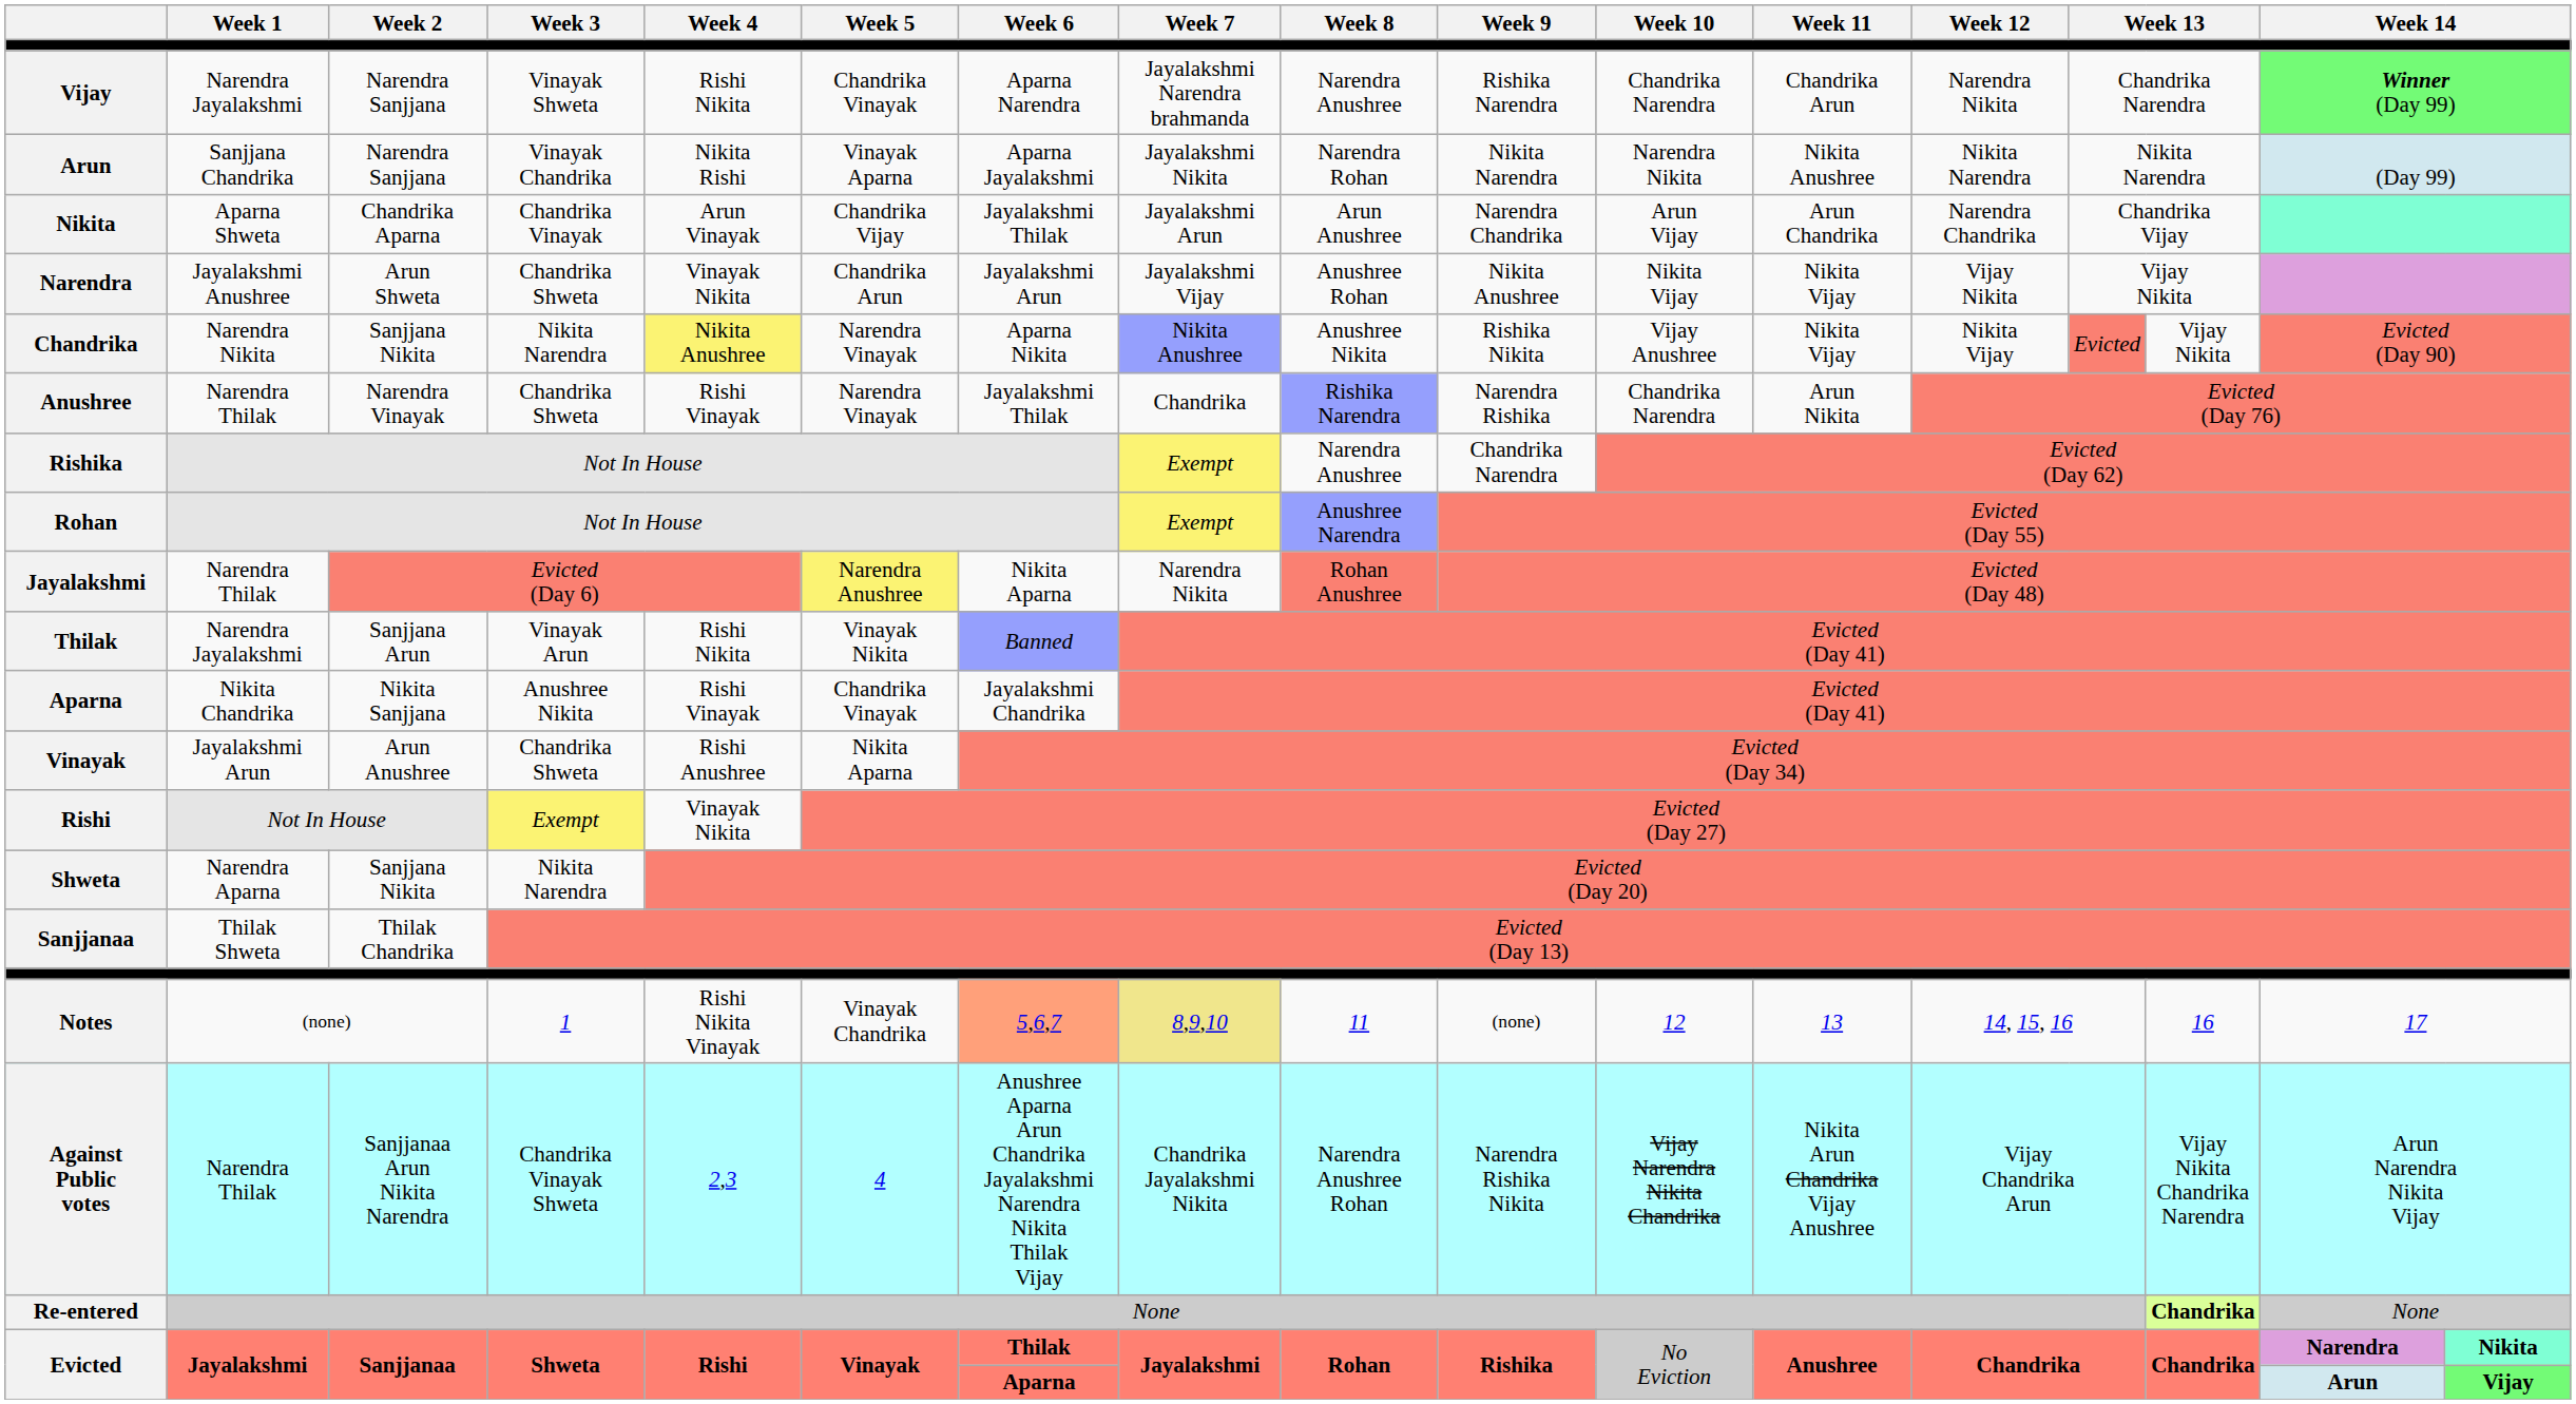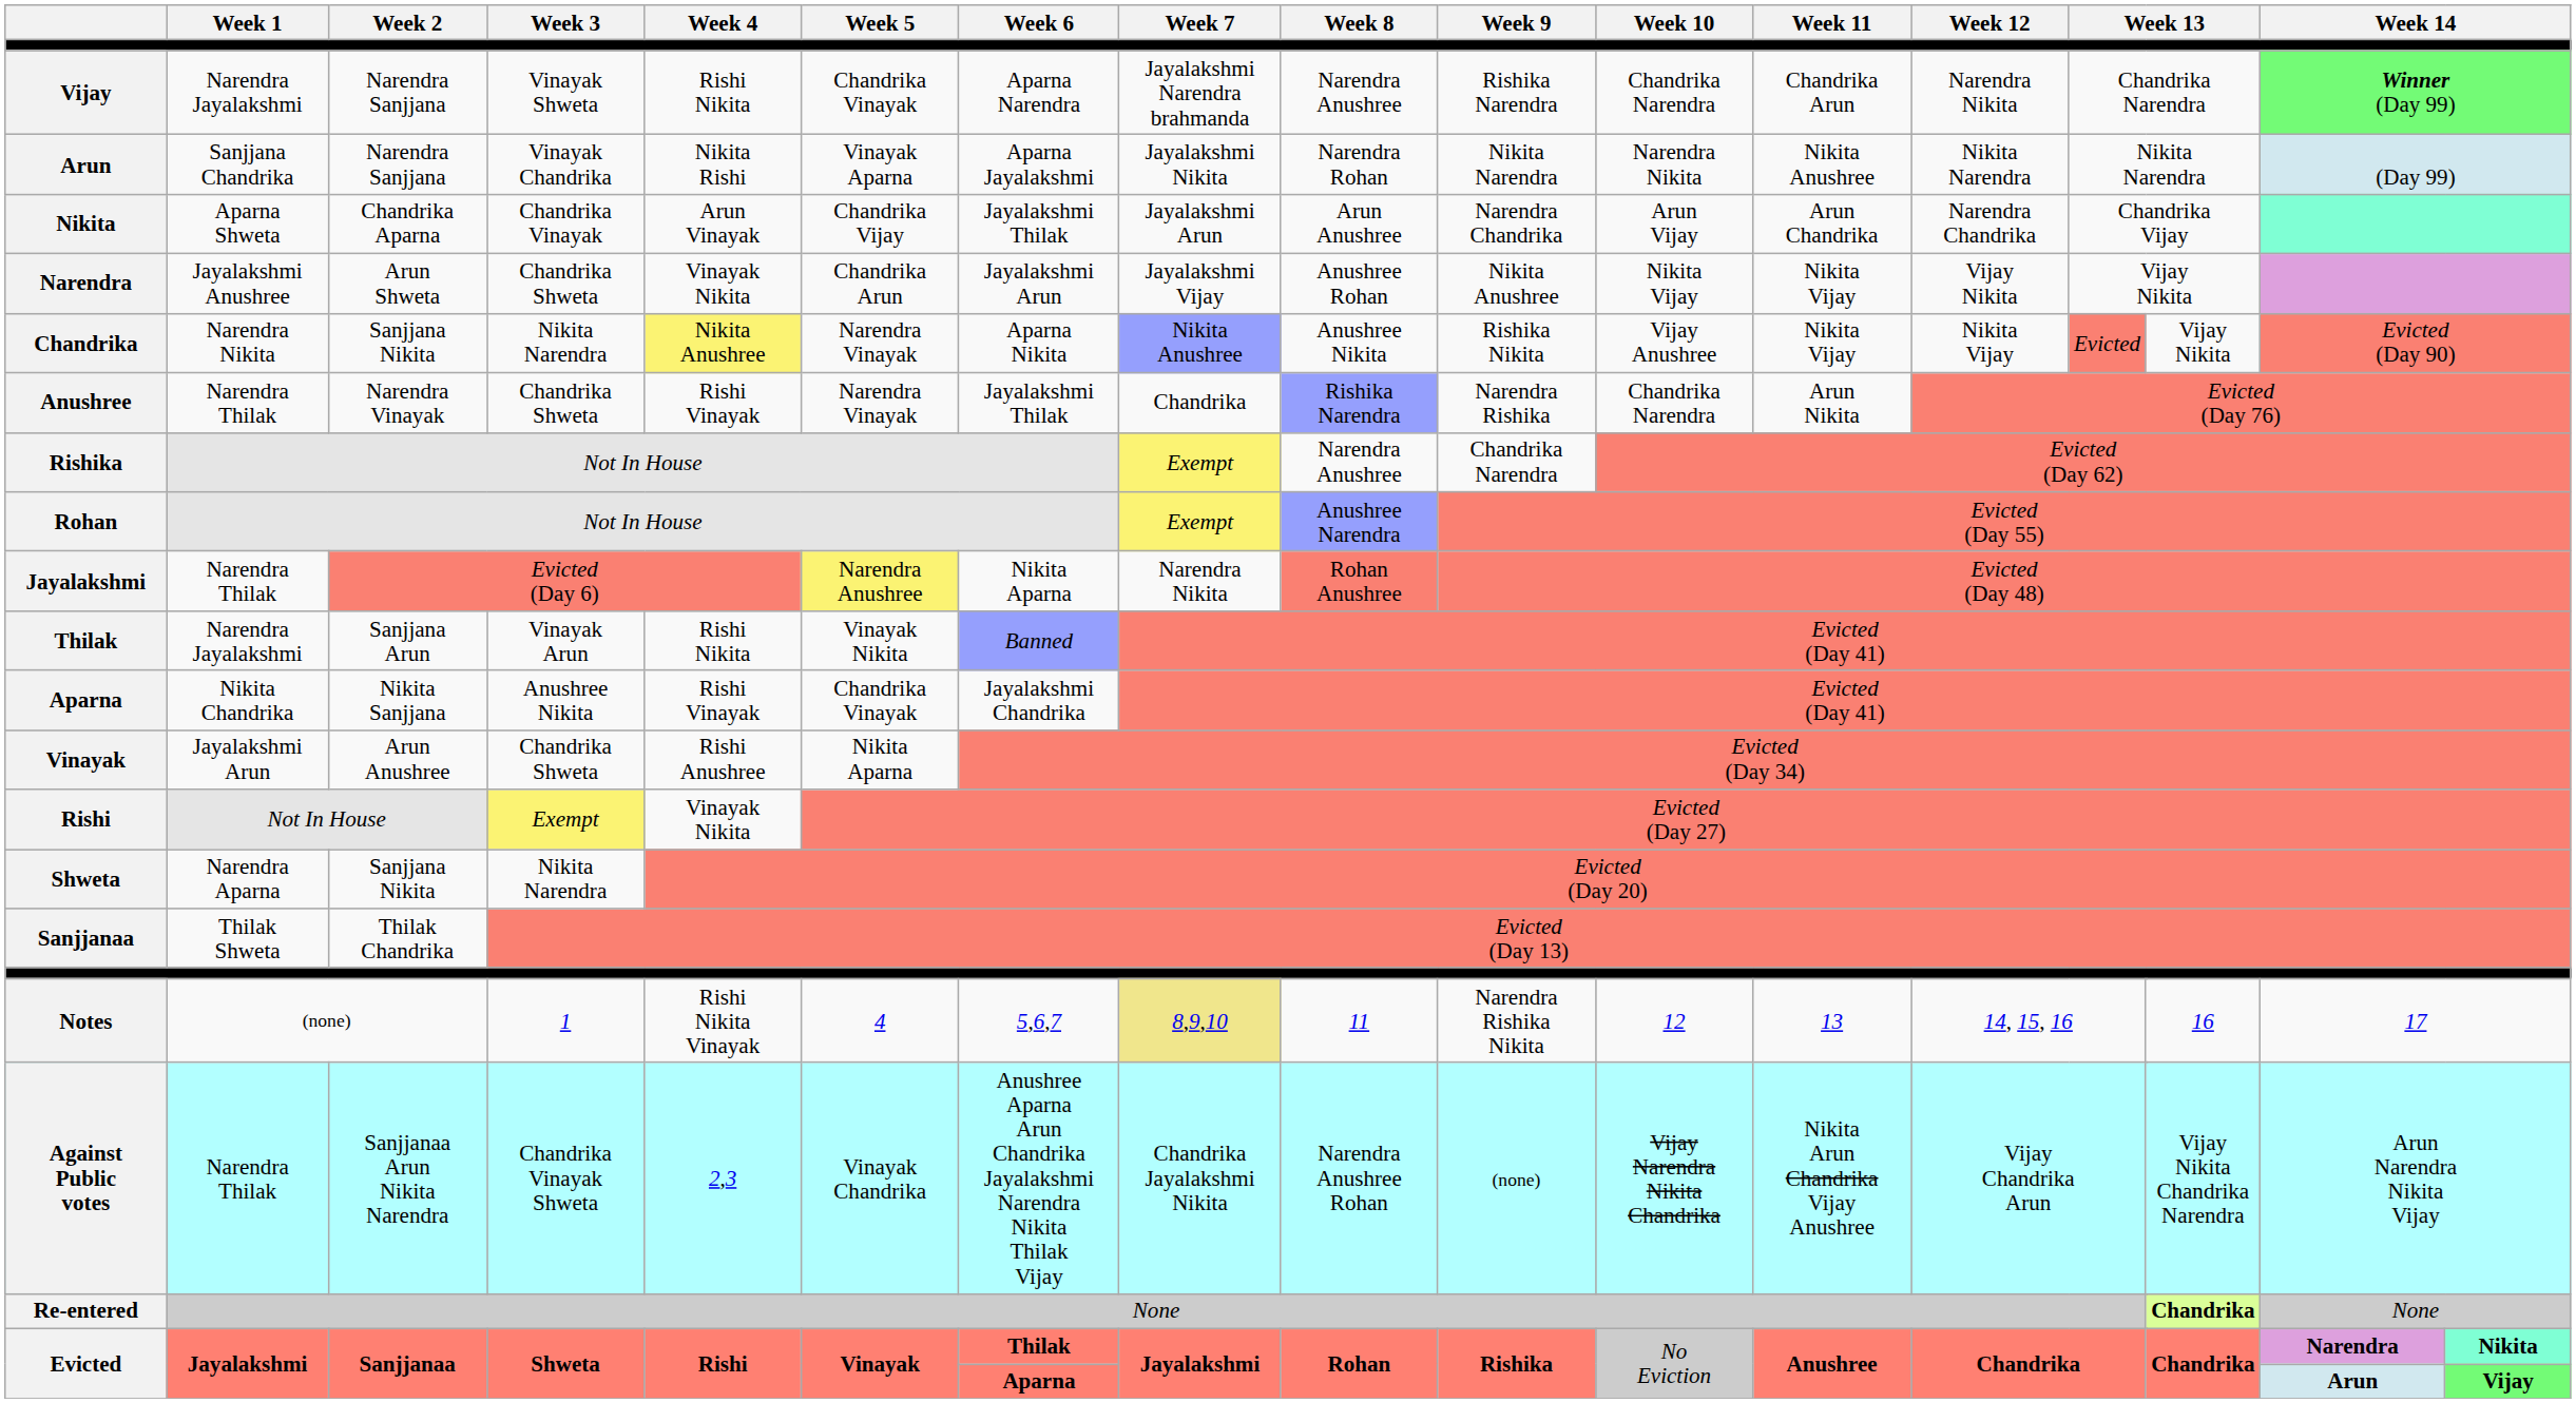Notes | Week 5: Vinayak Chandrika -> 4
Notes | Week 6: lightsalmon background -> no background
Notes | Week 9: (none) -> Narendra Rishika Nikita
Against Public votes | Week 5: 4 -> Vinayak Chandrika
Against Public votes | Week 9: Narendra Rishika Nikita -> (none)
